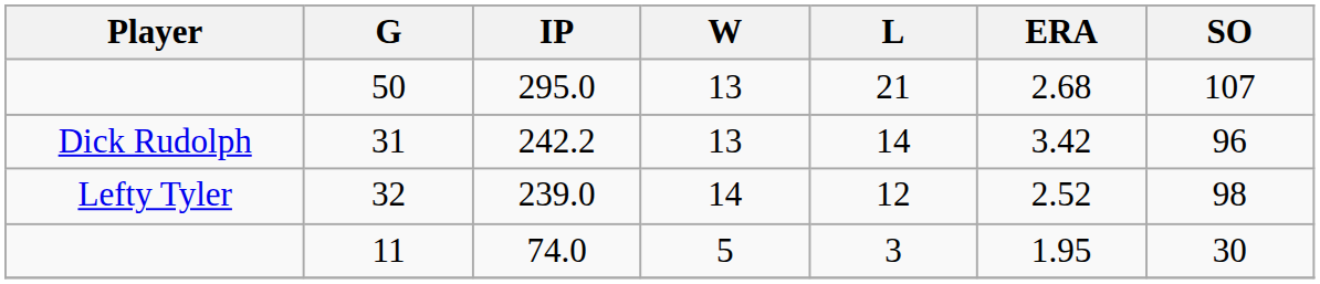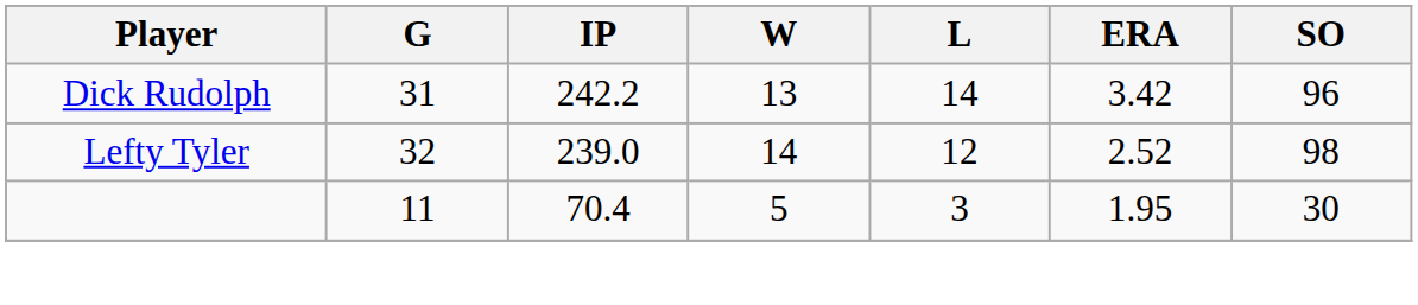- row: 50 | 295.0 | 13 | 21 | 2.68 | 107
11 | IP: 74.0 -> 70.4
